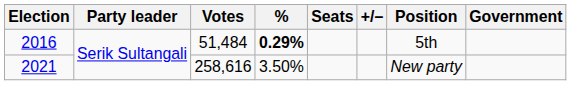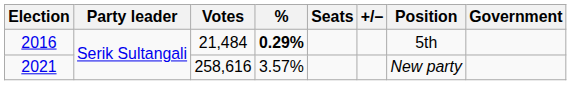2016 | Votes: 51,484 -> 21,484
2021 | %: 3.50% -> 3.57%
